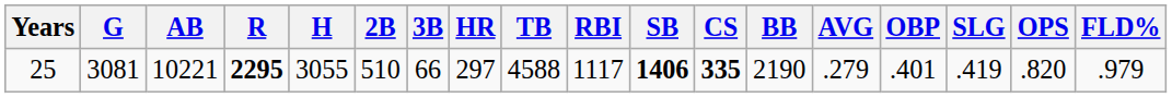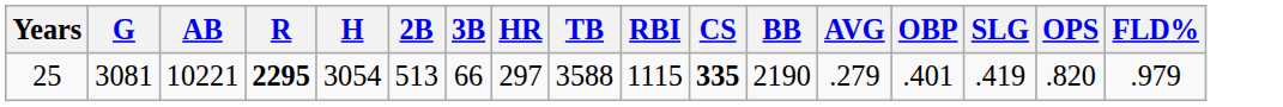- column: SB | 1406
25 | H: 3055 -> 3054
25 | 2B: 510 -> 513
25 | TB: 4588 -> 3588
25 | RBI: 1117 -> 1115
